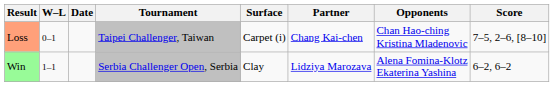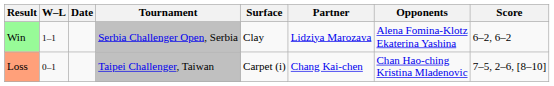rows swapped: Loss <-> Win
